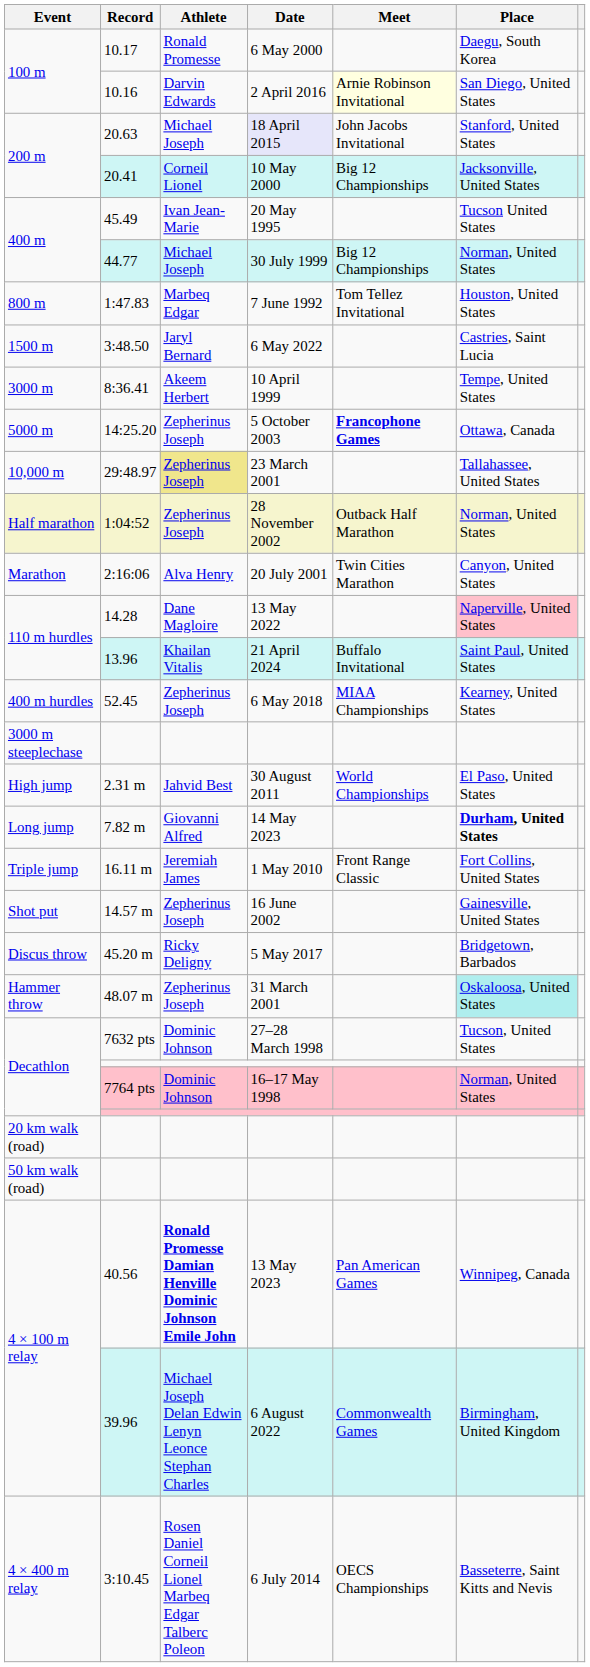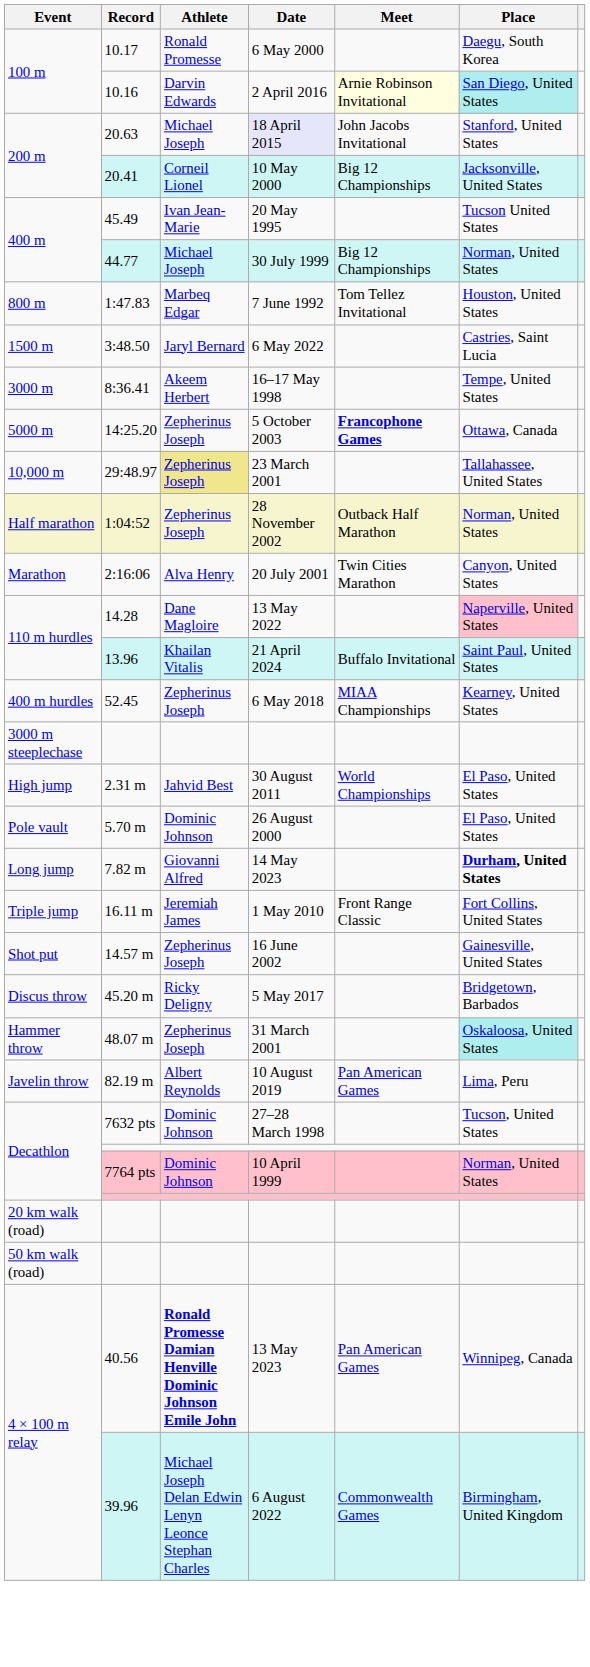10.16 | Place: no background -> paleturquoise background
8:36.41 | Date: 10 April 1999 -> 16–17 May 1998
+ row: Pole vault | 5.70 m | Dominic Johnson | 26 August 2000 | El Paso, United States
+ row: Javelin throw | 82.19 m | Albert Reynolds | 10 August 2019 | Pan American Games | Lima, Peru
7764 pts | Date: 16–17 May 1998 -> 10 April 1999
- row: 4 × 400 m relay | 3:10.45 | Rosen Daniel Corneil Lionel Marbeq Edgar Talberc Poleon | 6 July 2014 | OECS Championships | Basseterre, Saint Kitts and Nevis
